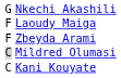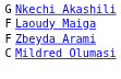Mildred Olumasi | column 1: lightgrey background -> no background
- row: C | Kani Kouyate
